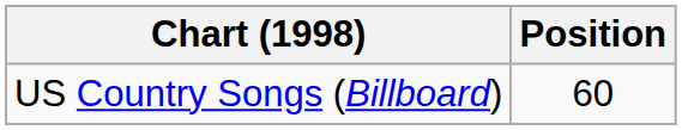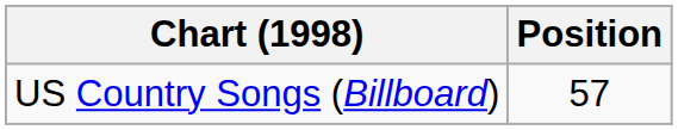US Country Songs (Billboard) | Position: 60 -> 57
